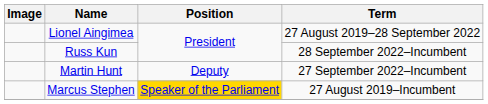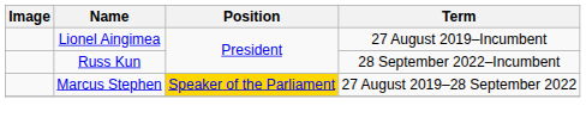Lionel Aingimea | Term: 27 August 2019–28 September 2022 -> 27 August 2019–Incumbent
- row: Martin Hunt | Deputy | 27 September 2022–Incumbent
Marcus Stephen | Term: 27 August 2019–Incumbent -> 27 August 2019–28 September 2022
